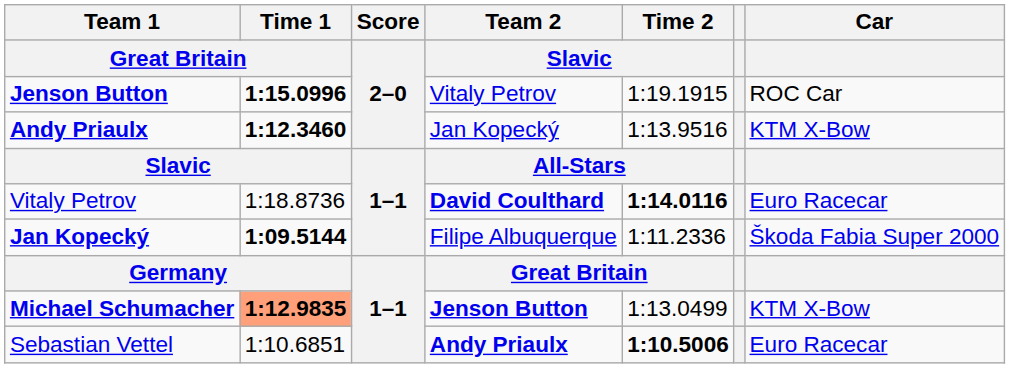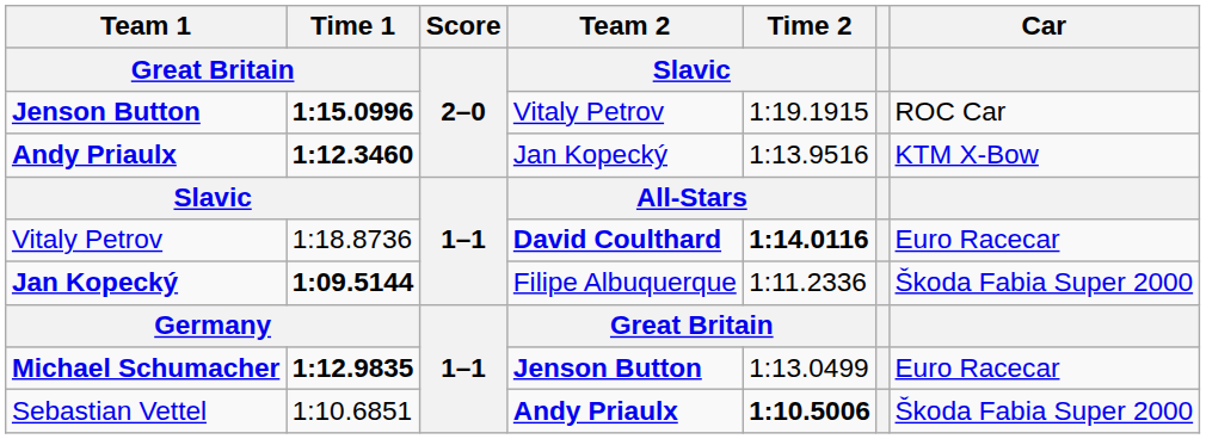Michael Schumacher | Time 1 / Great Britain: lightsalmon background -> no background
Michael Schumacher | Car: KTM X-Bow -> Euro Racecar
Sebastian Vettel | Car: Euro Racecar -> Škoda Fabia Super 2000
